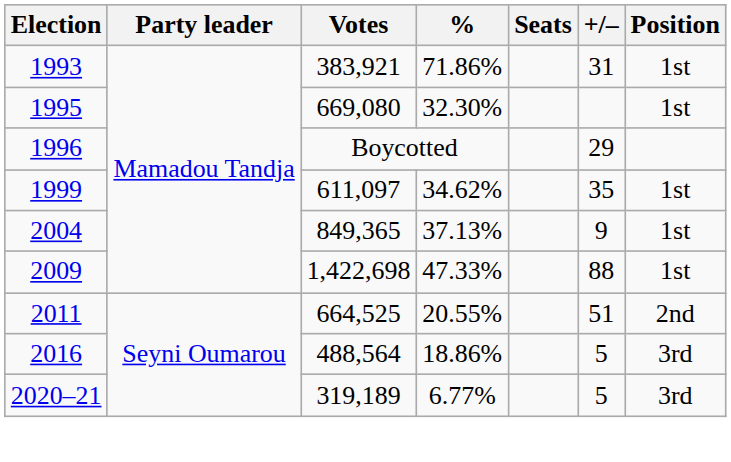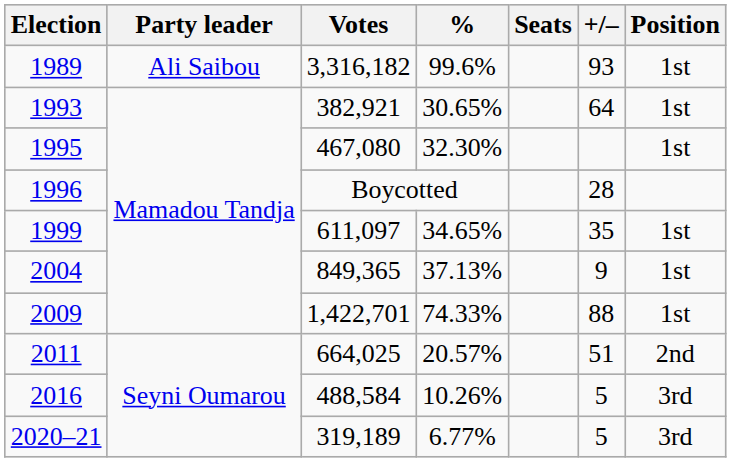+ row: 1989 | Ali Saibou | 3,316,182 | 99.6% | 93 | 1st
1993 | Votes: 383,921 -> 382,921
1993 | %: 71.86% -> 30.65%
1993 | +/–: 31 -> 64
1995 | Votes: 669,080 -> 467,080
1996 | +/–: 29 -> 28
1999 | %: 34.62% -> 34.65%
2009 | Votes: 1,422,698 -> 1,422,701
2009 | %: 47.33% -> 74.33%
2011 | Votes: 664,525 -> 664,025
2011 | %: 20.55% -> 20.57%
2016 | Votes: 488,564 -> 488,584
2016 | %: 18.86% -> 10.26%
